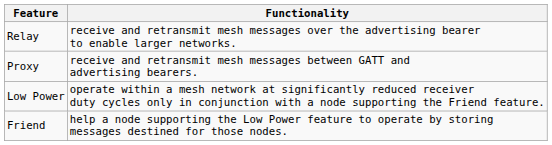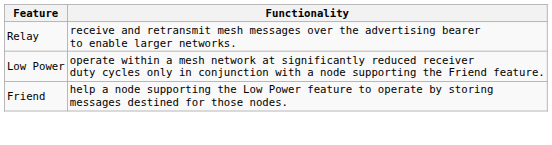- row: Proxy | receive and retransmit mesh messages between GATT and advertising bearers.
